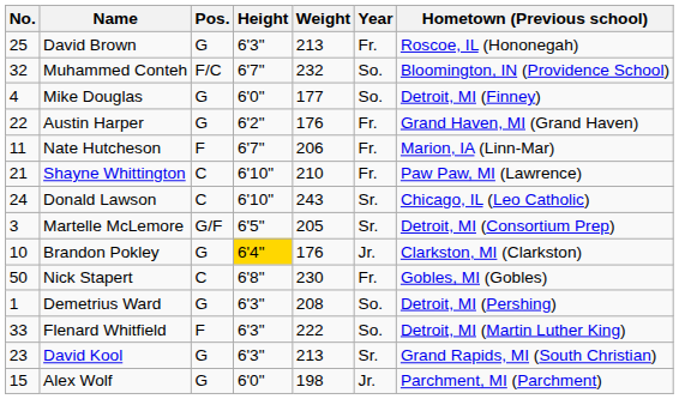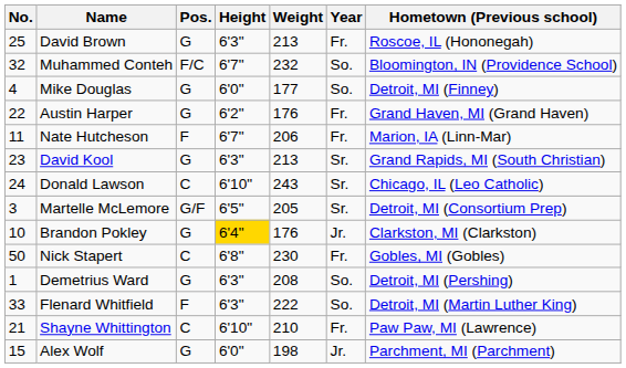rows swapped: David Kool <-> Shayne Whittington
